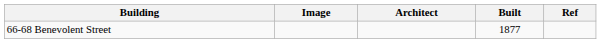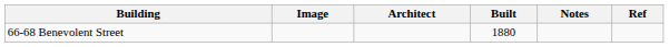+ column: Notes
66-68 Benevolent Street | Built: 1877 -> 1880
